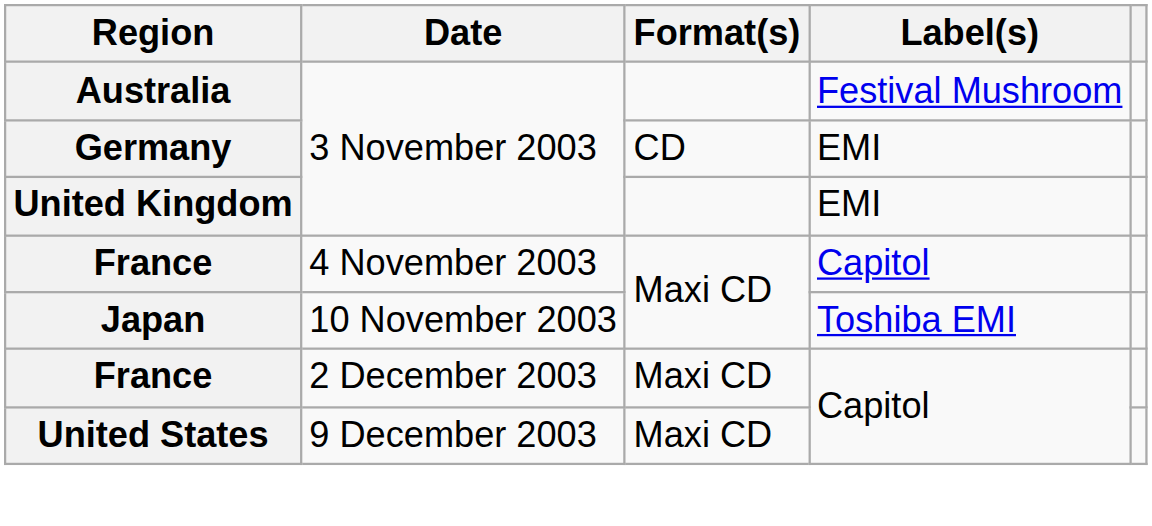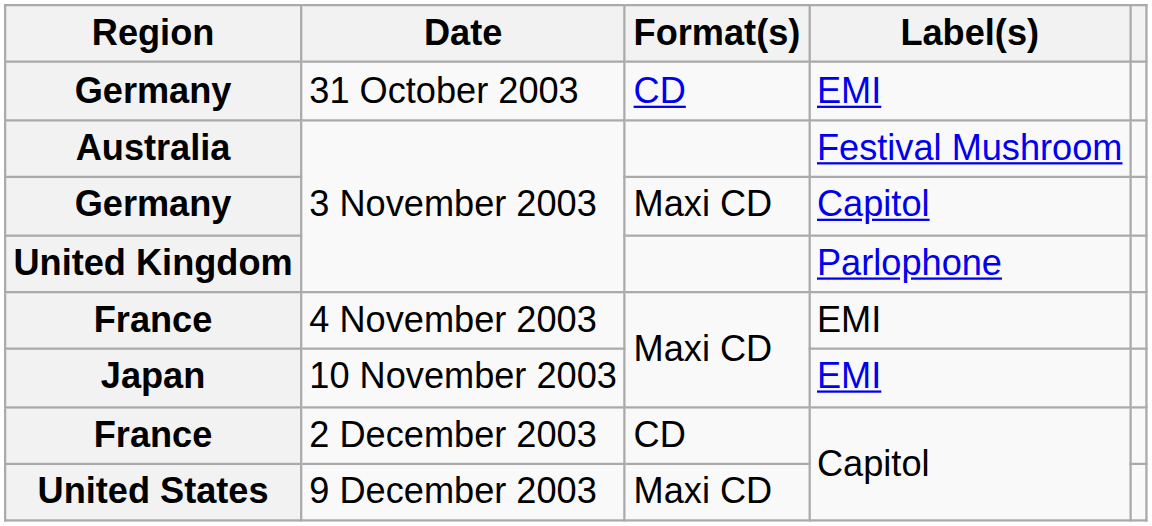+ row: Germany | 31 October 2003 | CD | EMI
Germany / 3 November 2003 | Format(s): CD -> Maxi CD
Germany / 3 November 2003 | Label(s): EMI -> Capitol
United Kingdom | Label(s): EMI -> Parlophone
France / 4 November 2003 | Label(s): Capitol -> EMI
Japan | Label(s): Toshiba EMI -> EMI
France / 2 December 2003 | Format(s): Maxi CD -> CD
